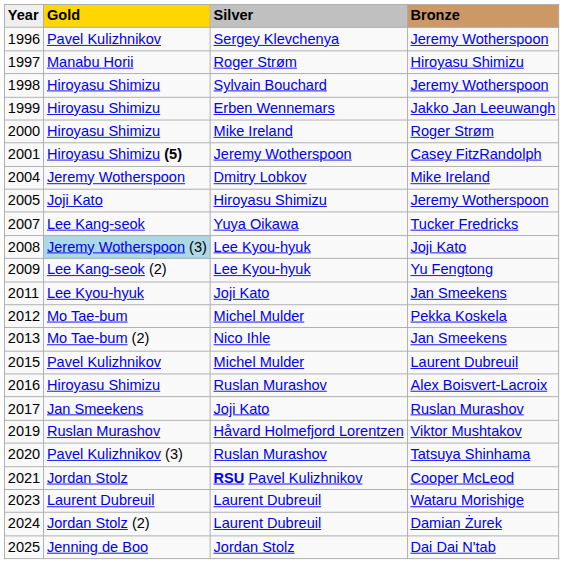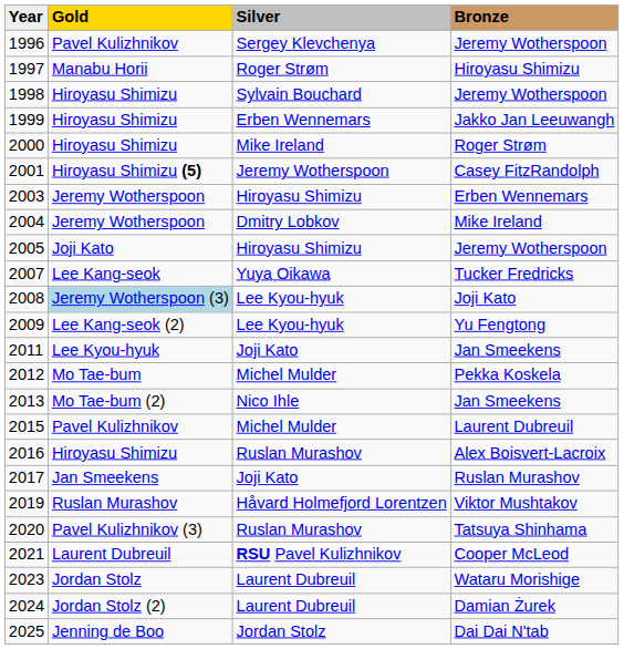+ row: 2003 | Jeremy Wotherspoon | Hiroyasu Shimizu | Erben Wennemars
2021 | Gold: Jordan Stolz -> Laurent Dubreuil
2023 | Gold: Laurent Dubreuil -> Jordan Stolz
